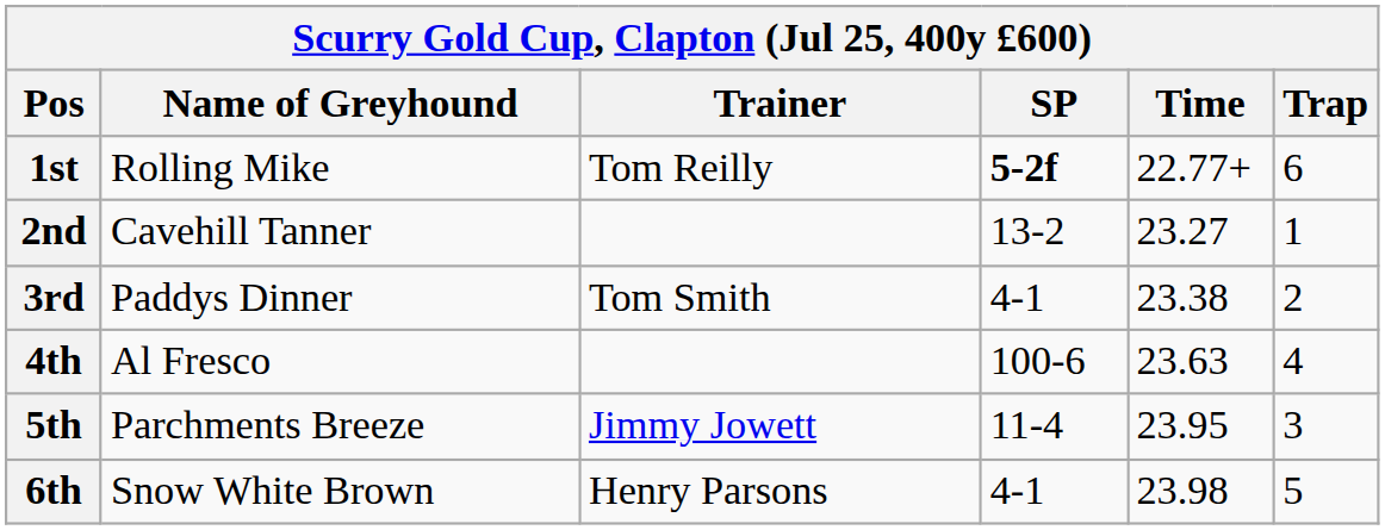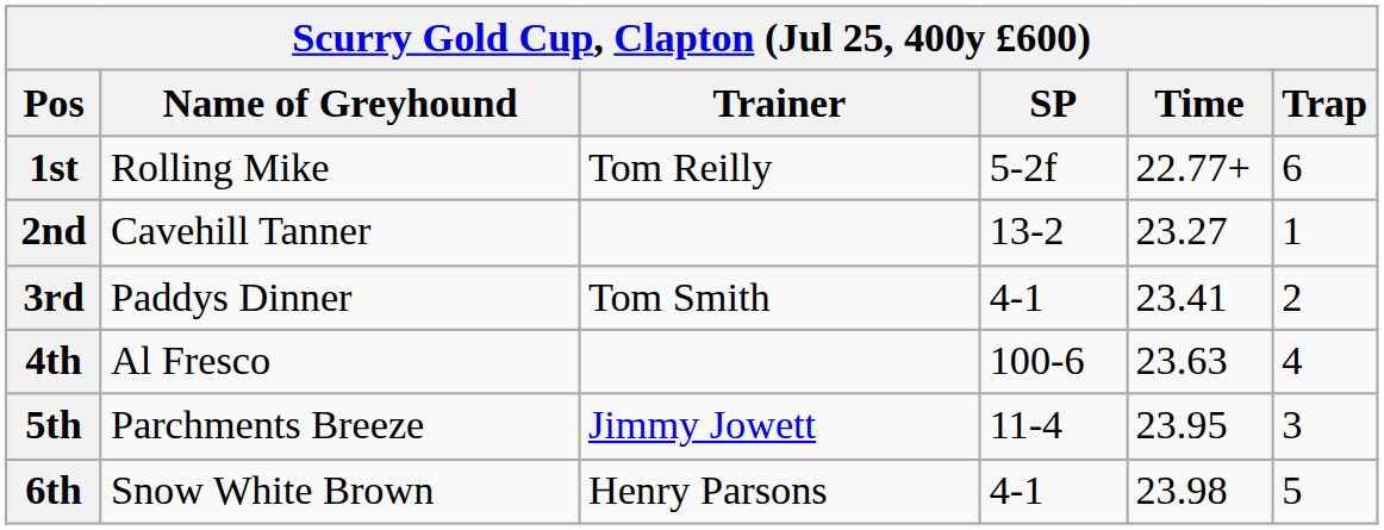1st | SP: bold -> normal
3rd | Time: 23.38 -> 23.41
